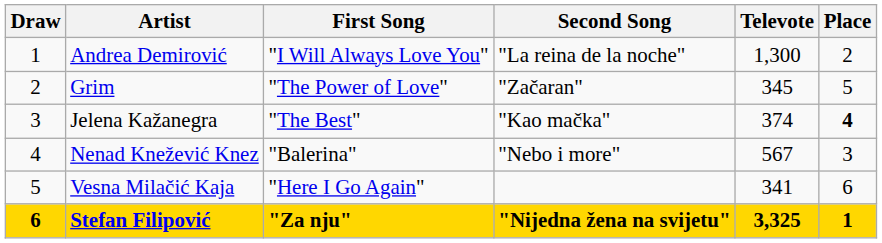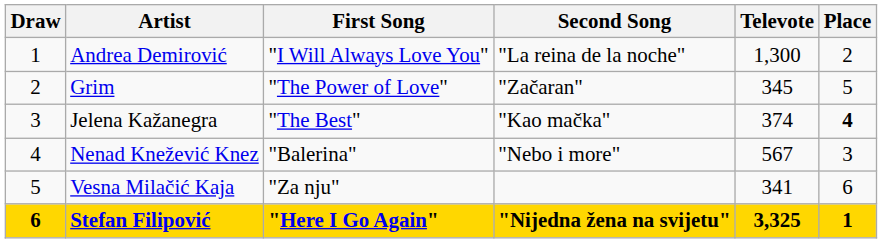Vesna Milačić Kaja | First Song: "Here I Go Again" -> "Za nju"
Stefan Filipović | First Song: "Za nju" -> "Here I Go Again"
